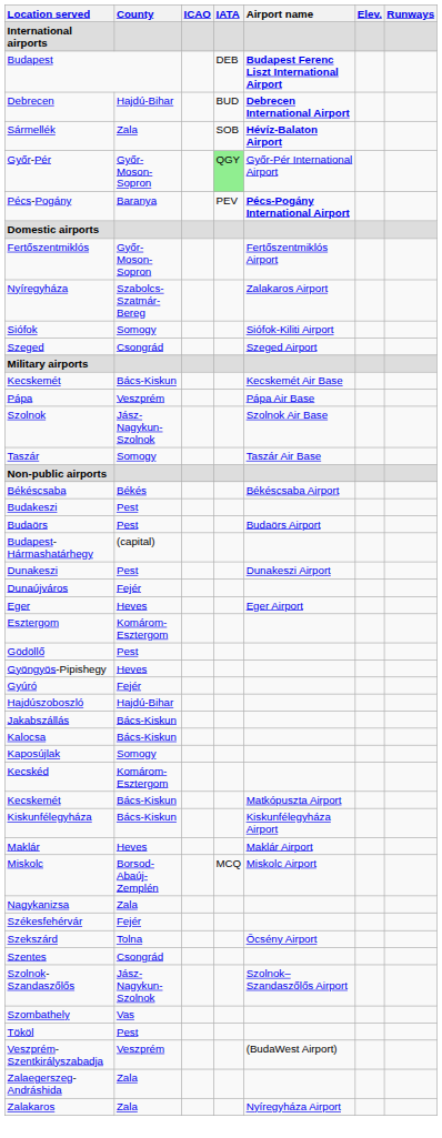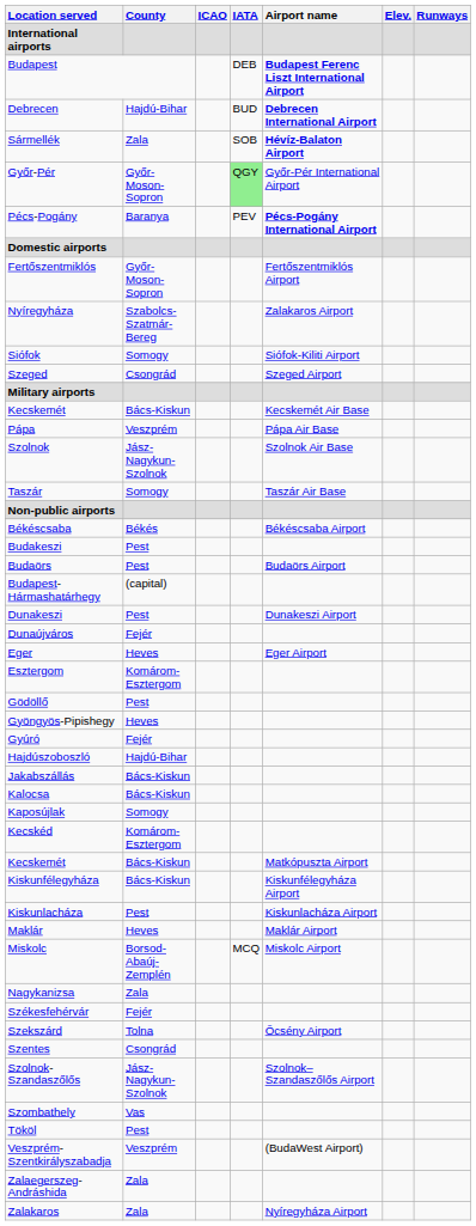+ row: Kiskunlacháza | Pest | Kiskunlacháza Airport
